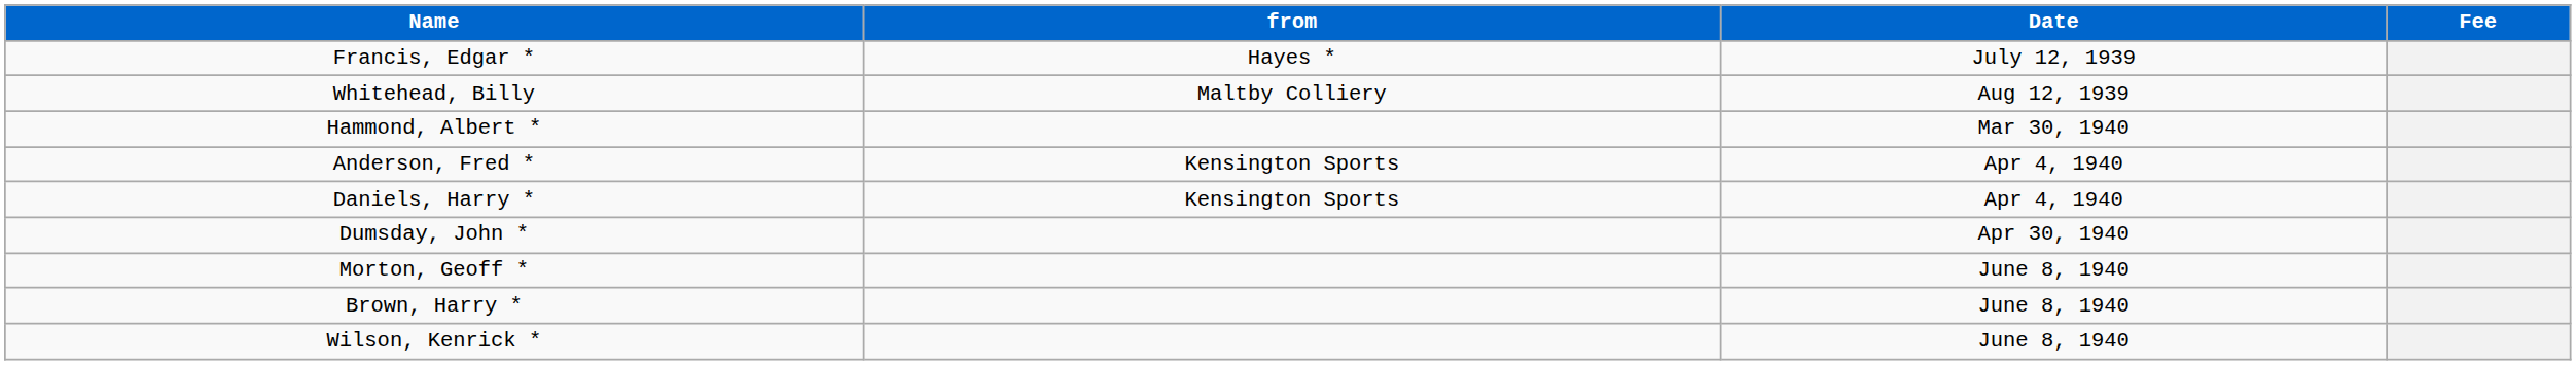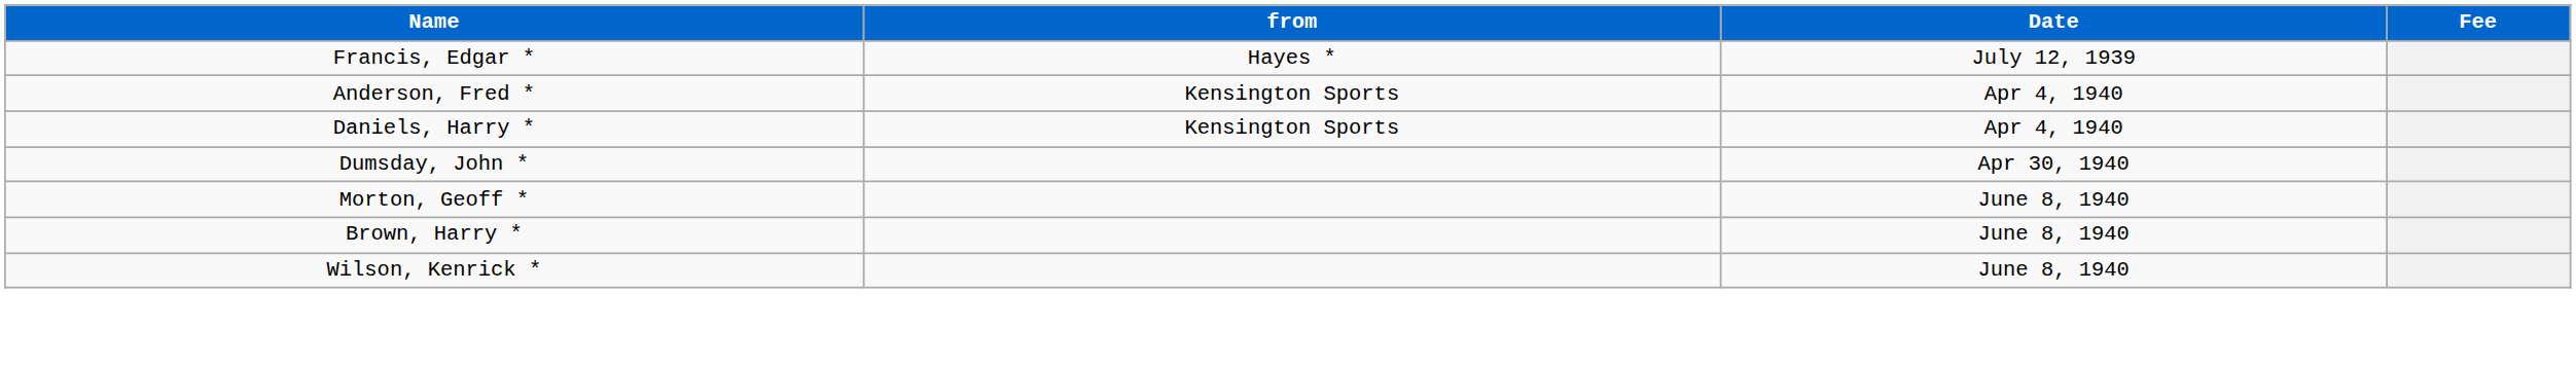- row: Whitehead, Billy | Maltby Colliery | Aug 12, 1939
- row: Hammond, Albert * | Mar 30, 1940
